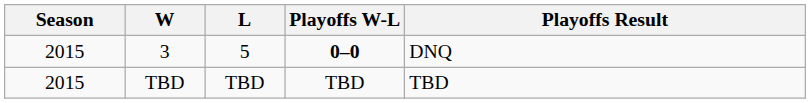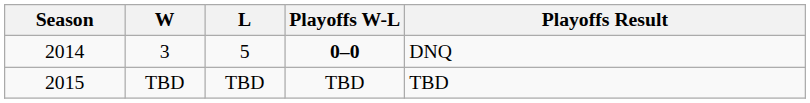3 | Season: 2015 -> 2014
